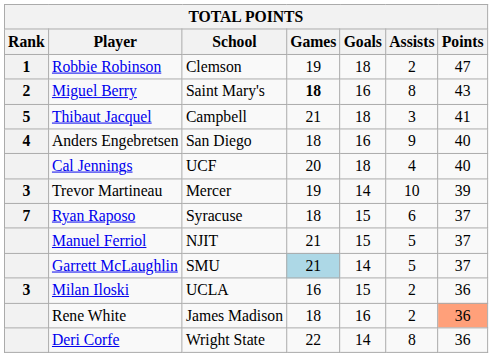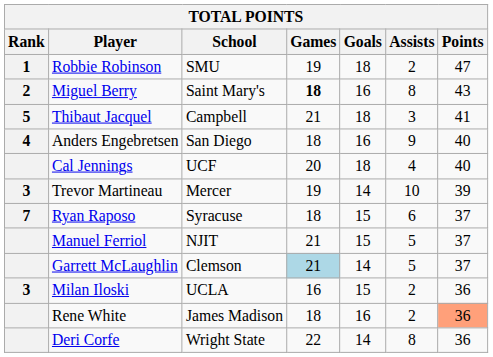Robbie Robinson | School: Clemson -> SMU
Garrett McLaughlin | School: SMU -> Clemson
